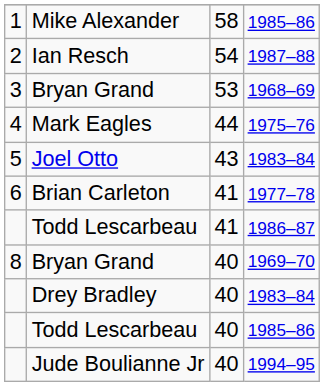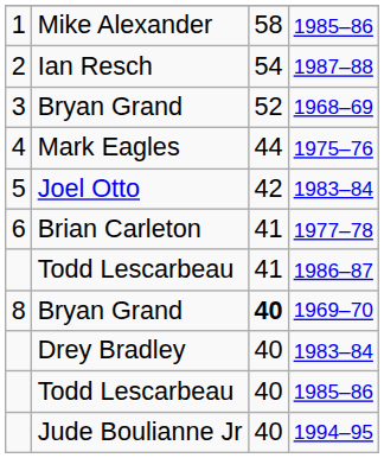Bryan Grand / 1968–69 | column 3: 53 -> 52
Joel Otto | column 3: 43 -> 42
Bryan Grand / 1969–70 | column 3: normal -> bold
